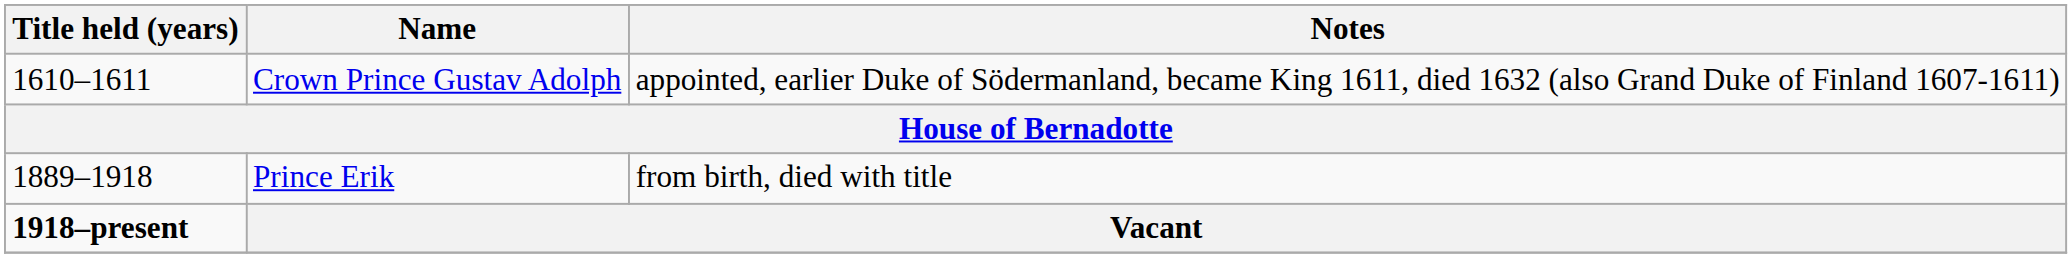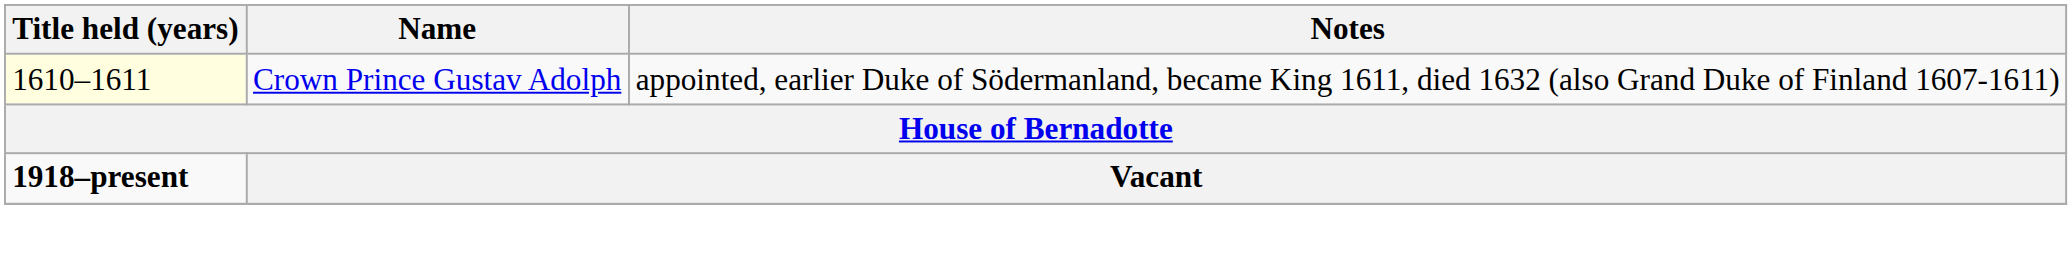Crown Prince Gustav Adolph | Title held (years): no background -> lightyellow background
- row: 1889–1918 | Prince Erik | from birth, died with title
